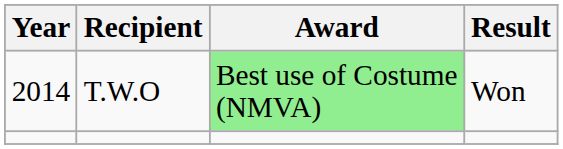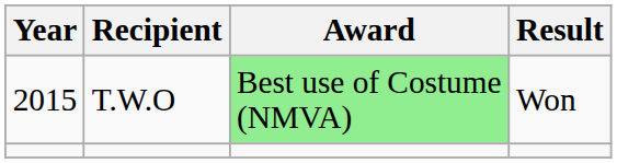T.W.O | Year: 2014 -> 2015
